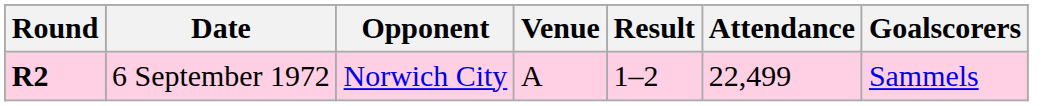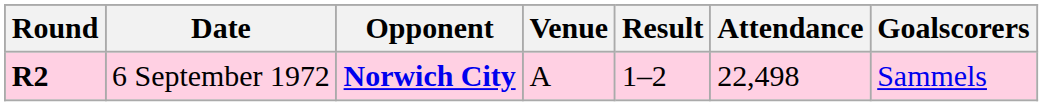6 September 1972 | Opponent: normal -> bold
6 September 1972 | Attendance: 22,499 -> 22,498
